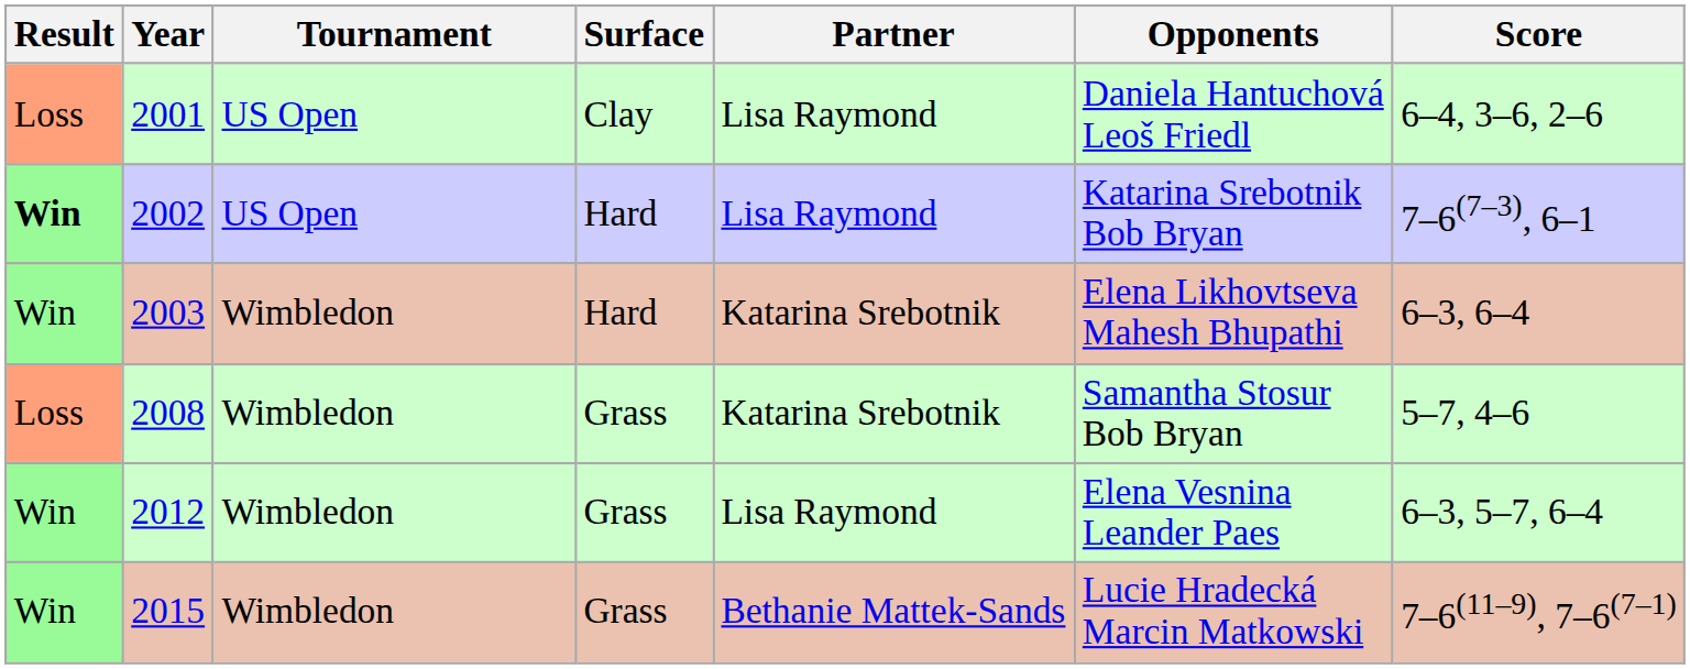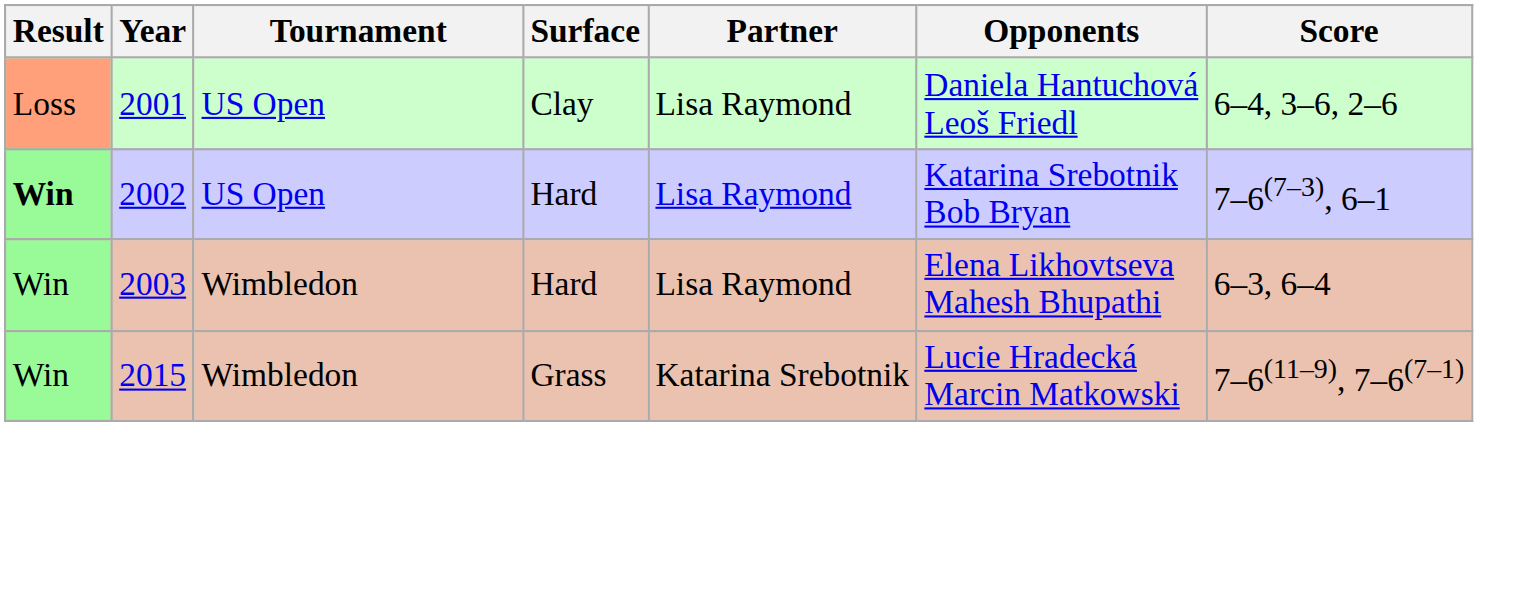2003 | Partner: Katarina Srebotnik -> Lisa Raymond
- row: Loss | 2008 | Wimbledon | Grass | Katarina Srebotnik | Samantha Stosur Bob Bryan | 5–7, 4–6
- row: Win | 2012 | Wimbledon | Grass | Lisa Raymond | Elena Vesnina Leander Paes | 6–3, 5–7, 6–4
2015 | Partner: Bethanie Mattek-Sands -> Katarina Srebotnik
